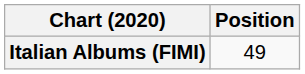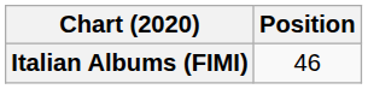Italian Albums (FIMI) | Position: 49 -> 46
